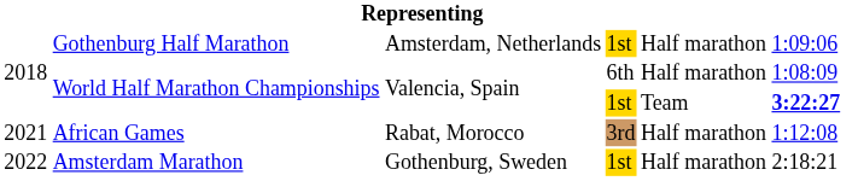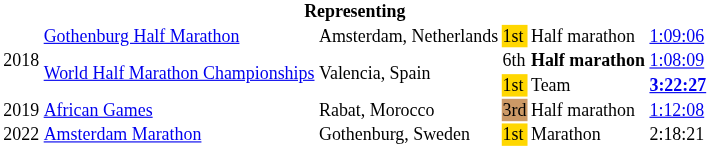World Half Marathon Championships / 6th | column 5: normal -> bold
African Games | column 1: 2021 -> 2019
Amsterdam Marathon | column 5: Half marathon -> Marathon
